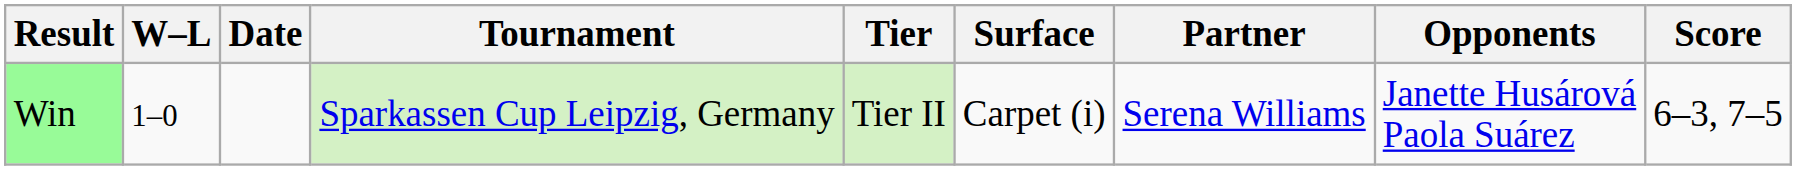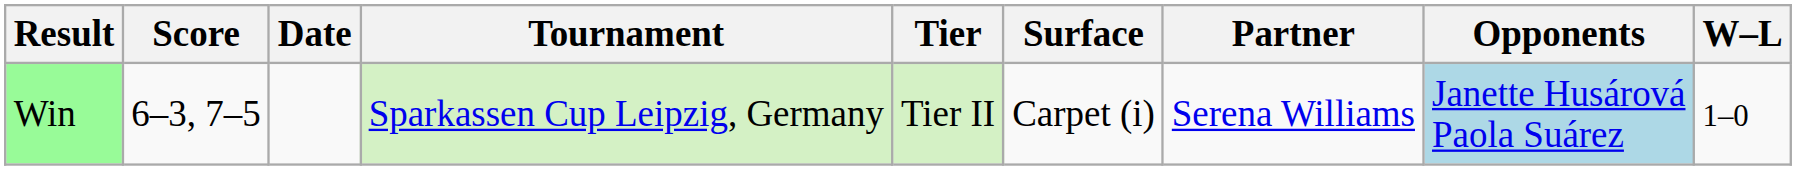columns swapped: W–L <-> Score
Win | Opponents: no background -> lightblue background
